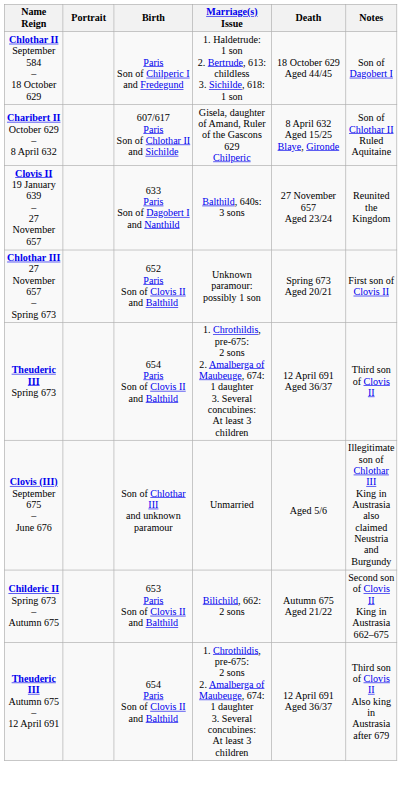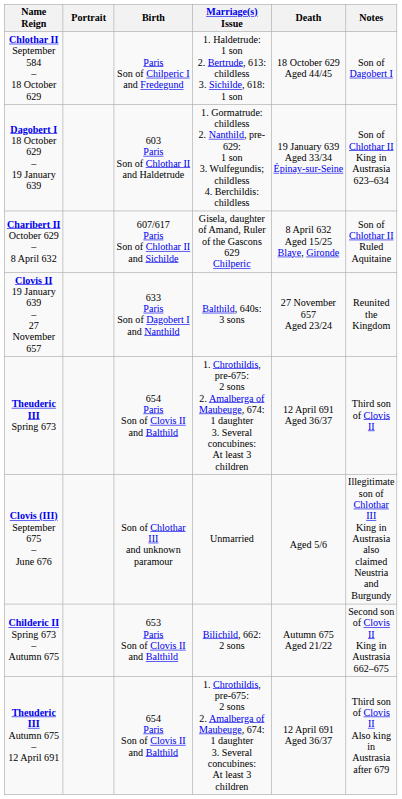+ row: Dagobert I 18 October 629 – 19 January 639 | 603 Paris Son of Chlothar II and Haldetrude | 1. Gormatrude: childless 2. Nanthild, pre-629: 1 son 3. Wulfegundis; childless 4. Berchildis: childless | 19 January 639 Aged 33/34 Épinay-sur-Seine | Son of Chlothar II King in Austrasia 623–634
- row: Chlothar III 27 November 657 – Spring 673 | 652 Paris Son of Clovis II and Balthild | Unknown paramour: possibly 1 son | Spring 673 Aged 20/21 | First son of Clovis II
